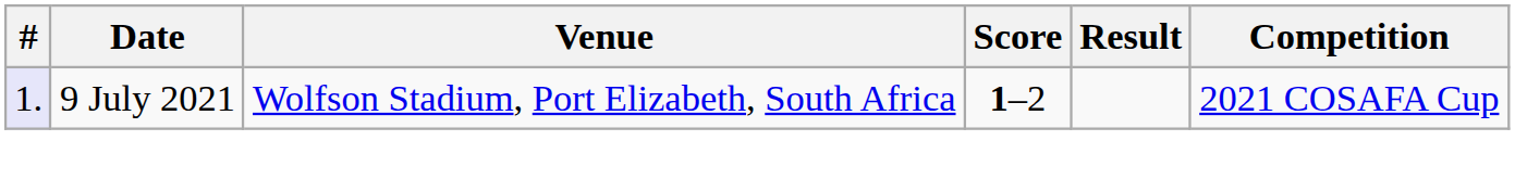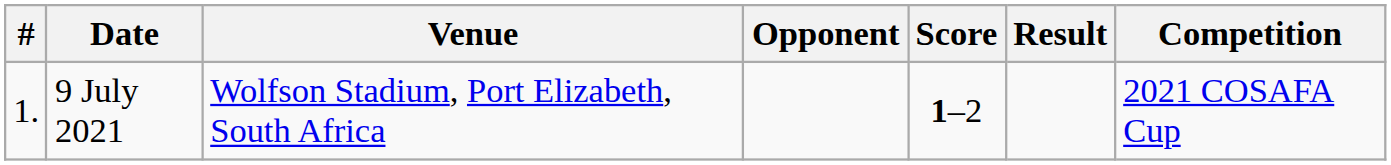+ column: Opponent
9 July 2021 | #: lavender background -> no background
